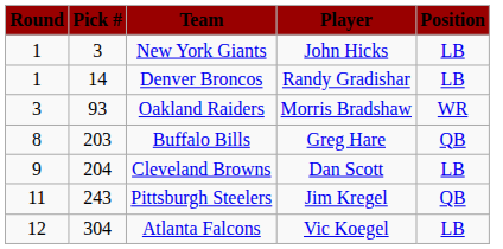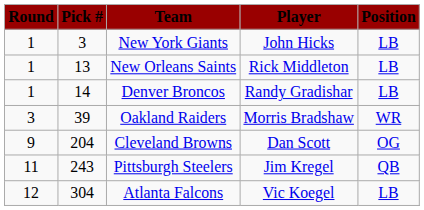+ row: 1 | 13 | New Orleans Saints | Rick Middleton | LB
Oakland Raiders | Pick #: 93 -> 39
- row: 8 | 203 | Buffalo Bills | Greg Hare | QB
Cleveland Browns | Position: LB -> OG
